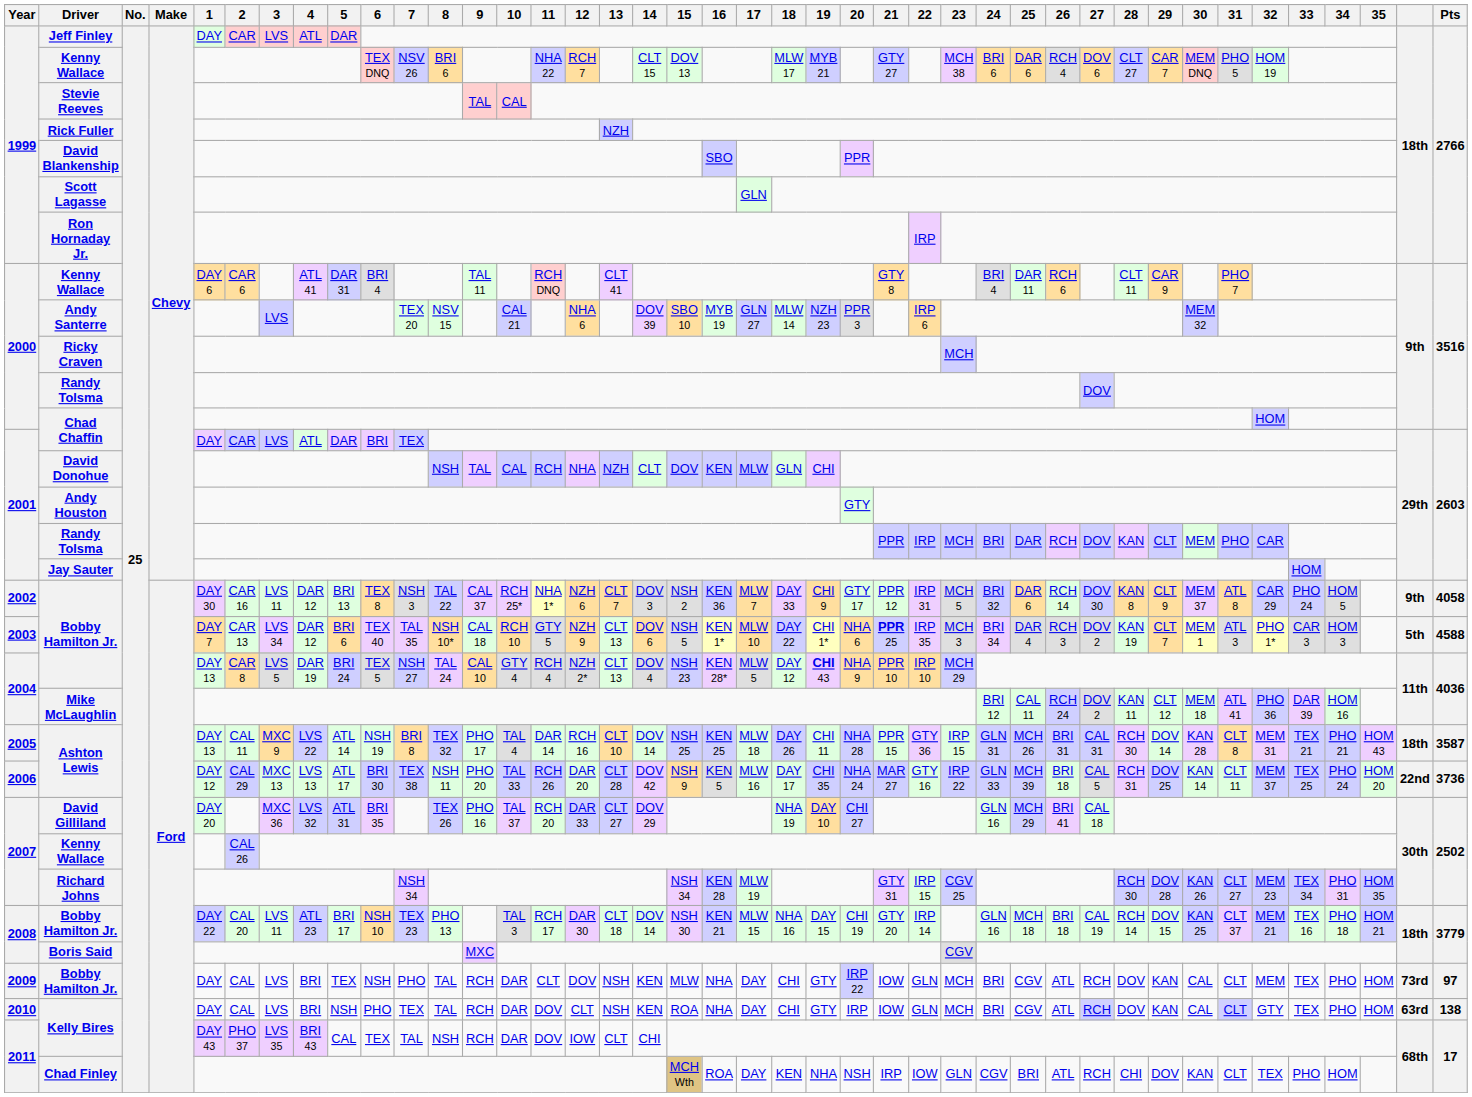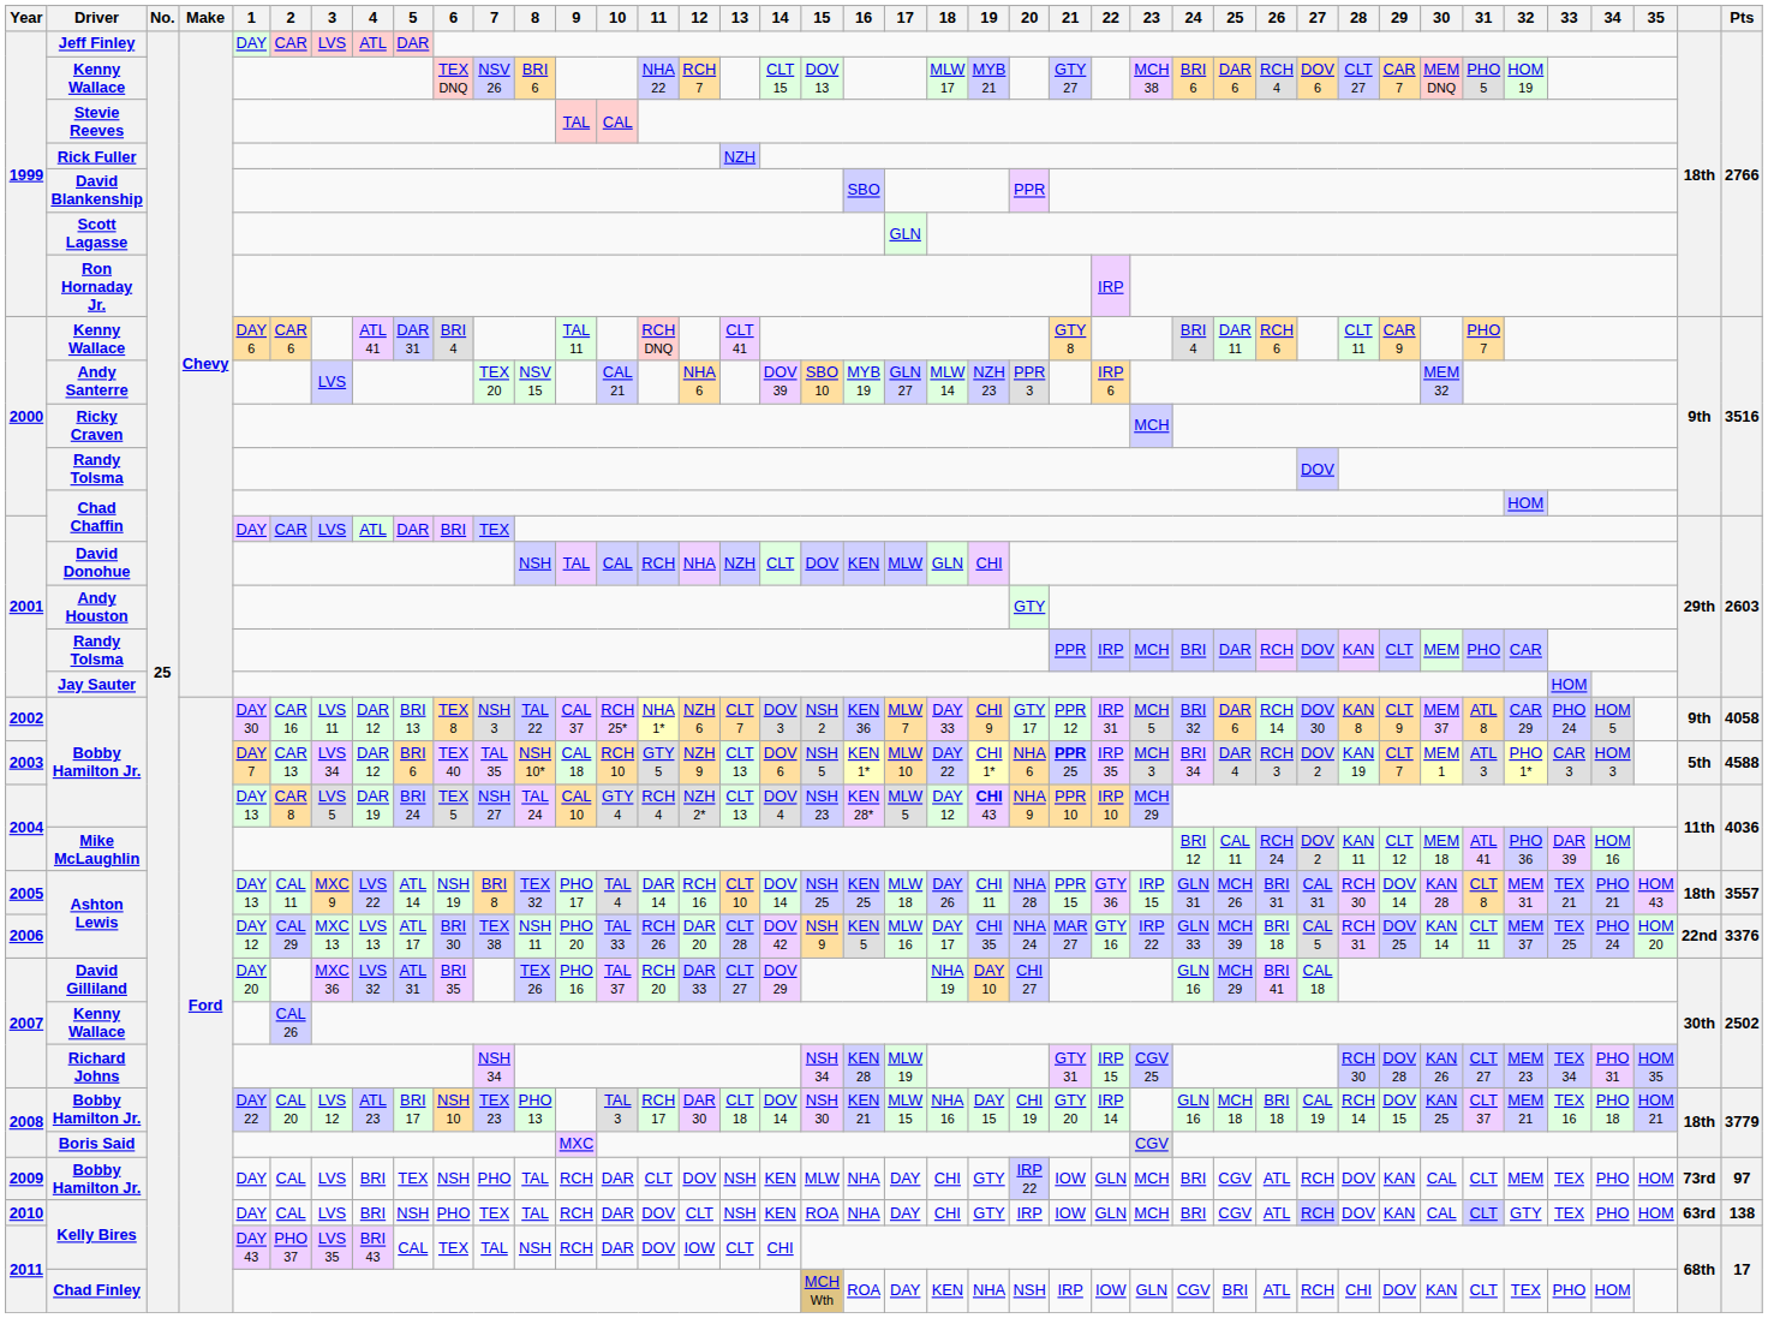2005 / Ashton Lewis | Pts: 3587 -> 3557
2006 / Ashton Lewis | Pts: 3736 -> 3376
2008 / Bobby Hamilton Jr. | 3: LVS 11 -> LVS 12
